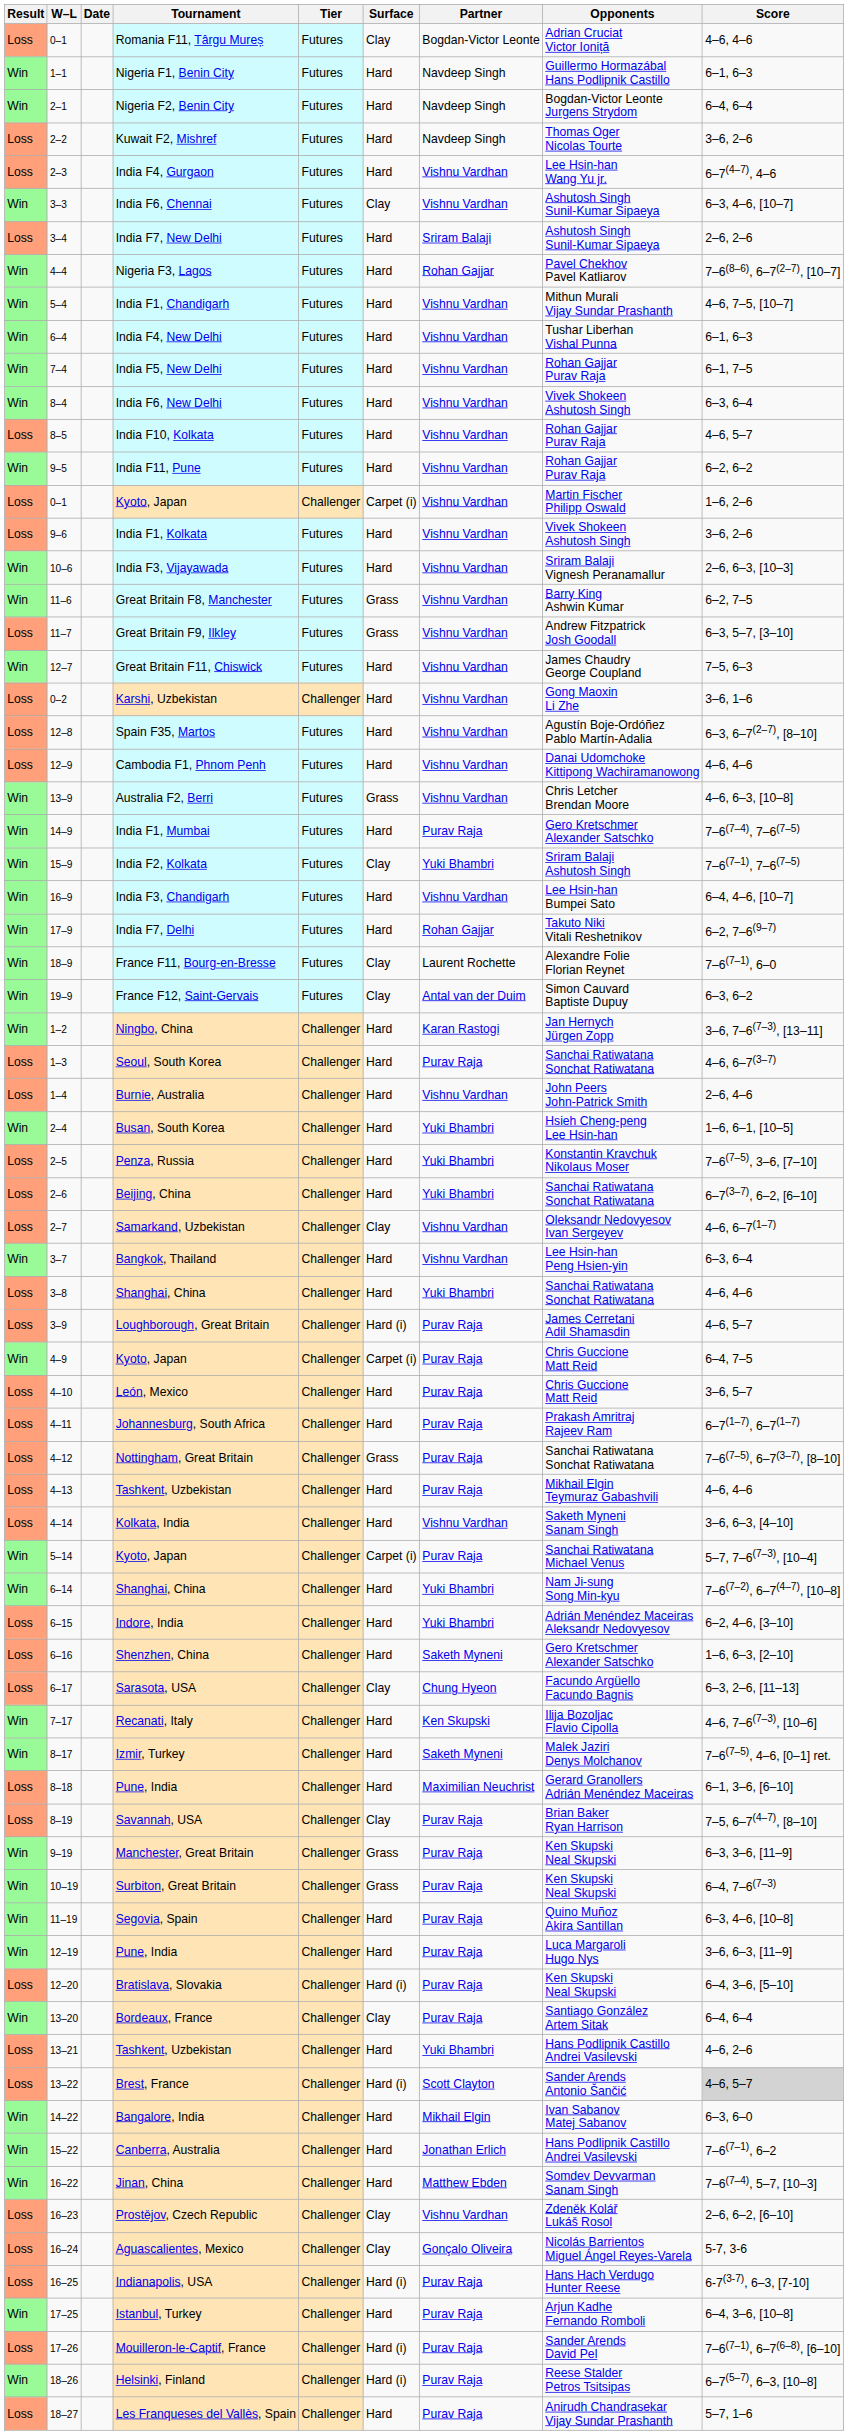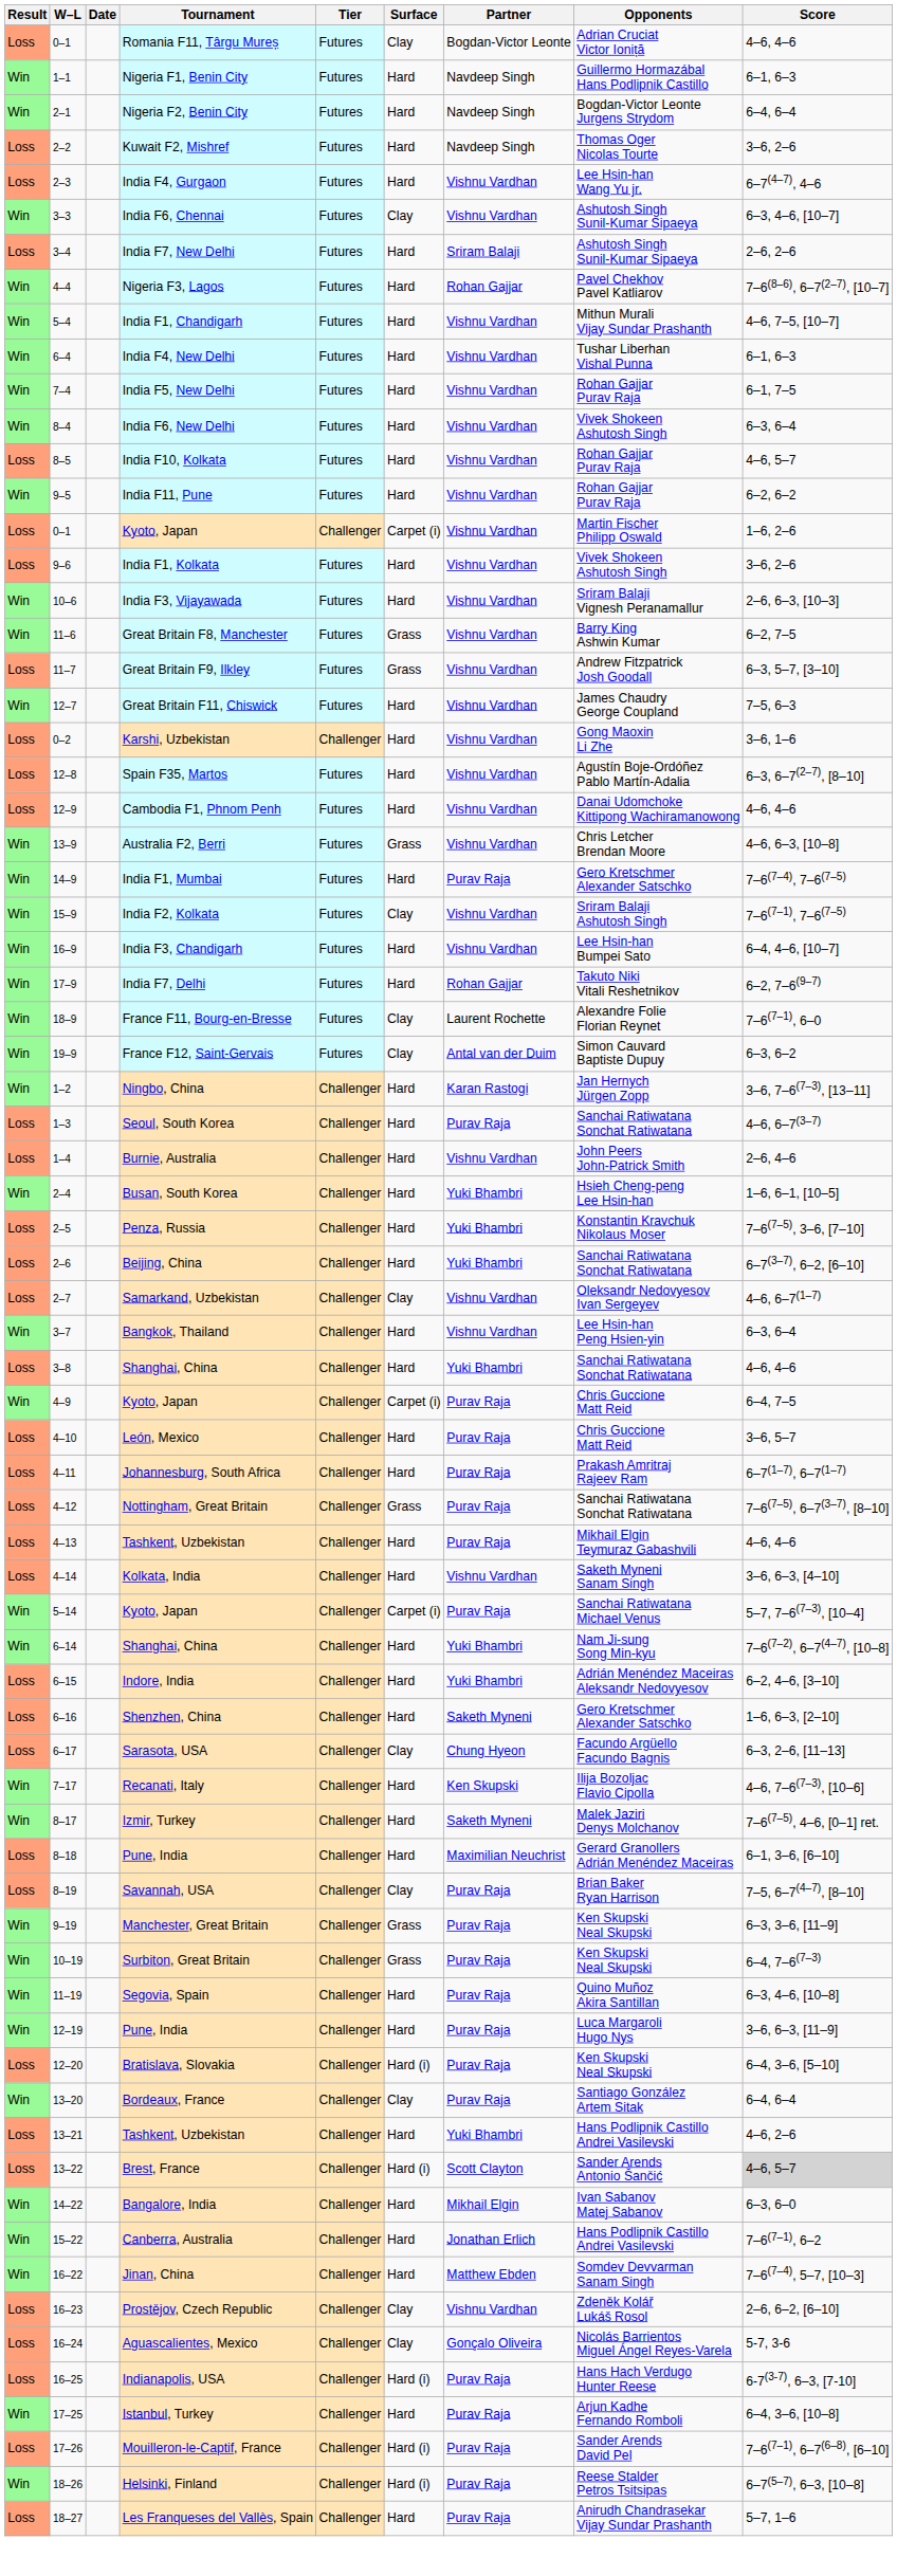India F2, Kolkata | Partner: Yuki Bhambri -> Vishnu Vardhan
- row: Loss | 3–9 | Loughborough, Great Britain | Challenger | Hard (i) | Purav Raja | James Cerretani Adil Shamasdin | 4–6, 5–7
